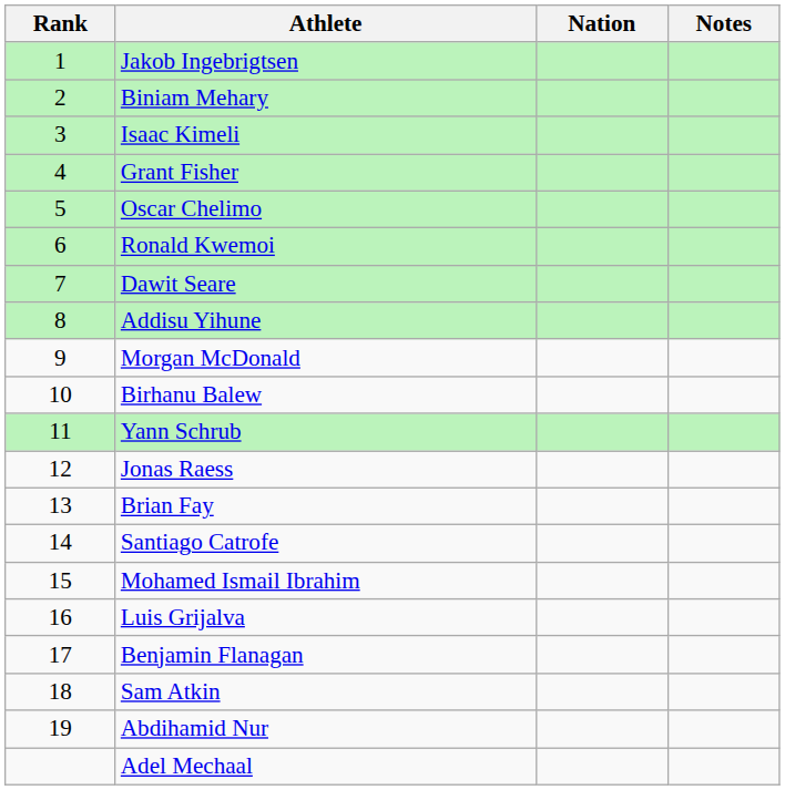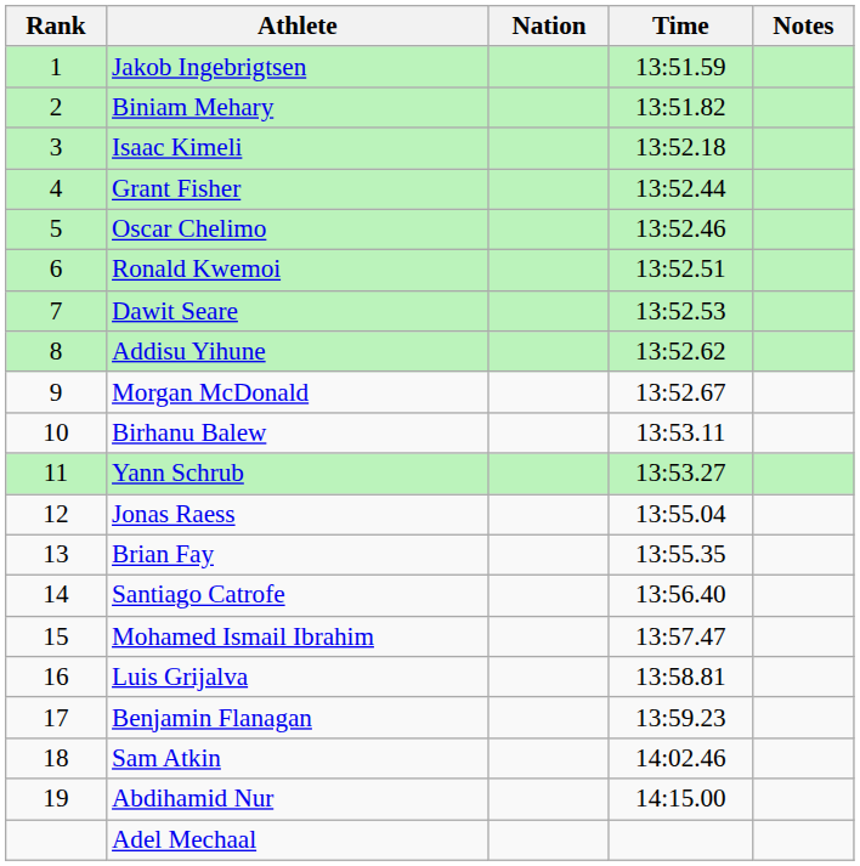+ column: Time | 13:51.59 | 13:51.82 | 13:52.18 | 13:52.44 | 13:52.46 | 13:52.51 | 13:52.53 | 13:52.62 | 13:52.67 | 13:53.11 | 13:53.27 | 13:55.04 | 13:55.35 | 13:56.40 | 13:57.47 | 13:58.81 | 13:59.23 | 14:02.46 | 14:15.00
